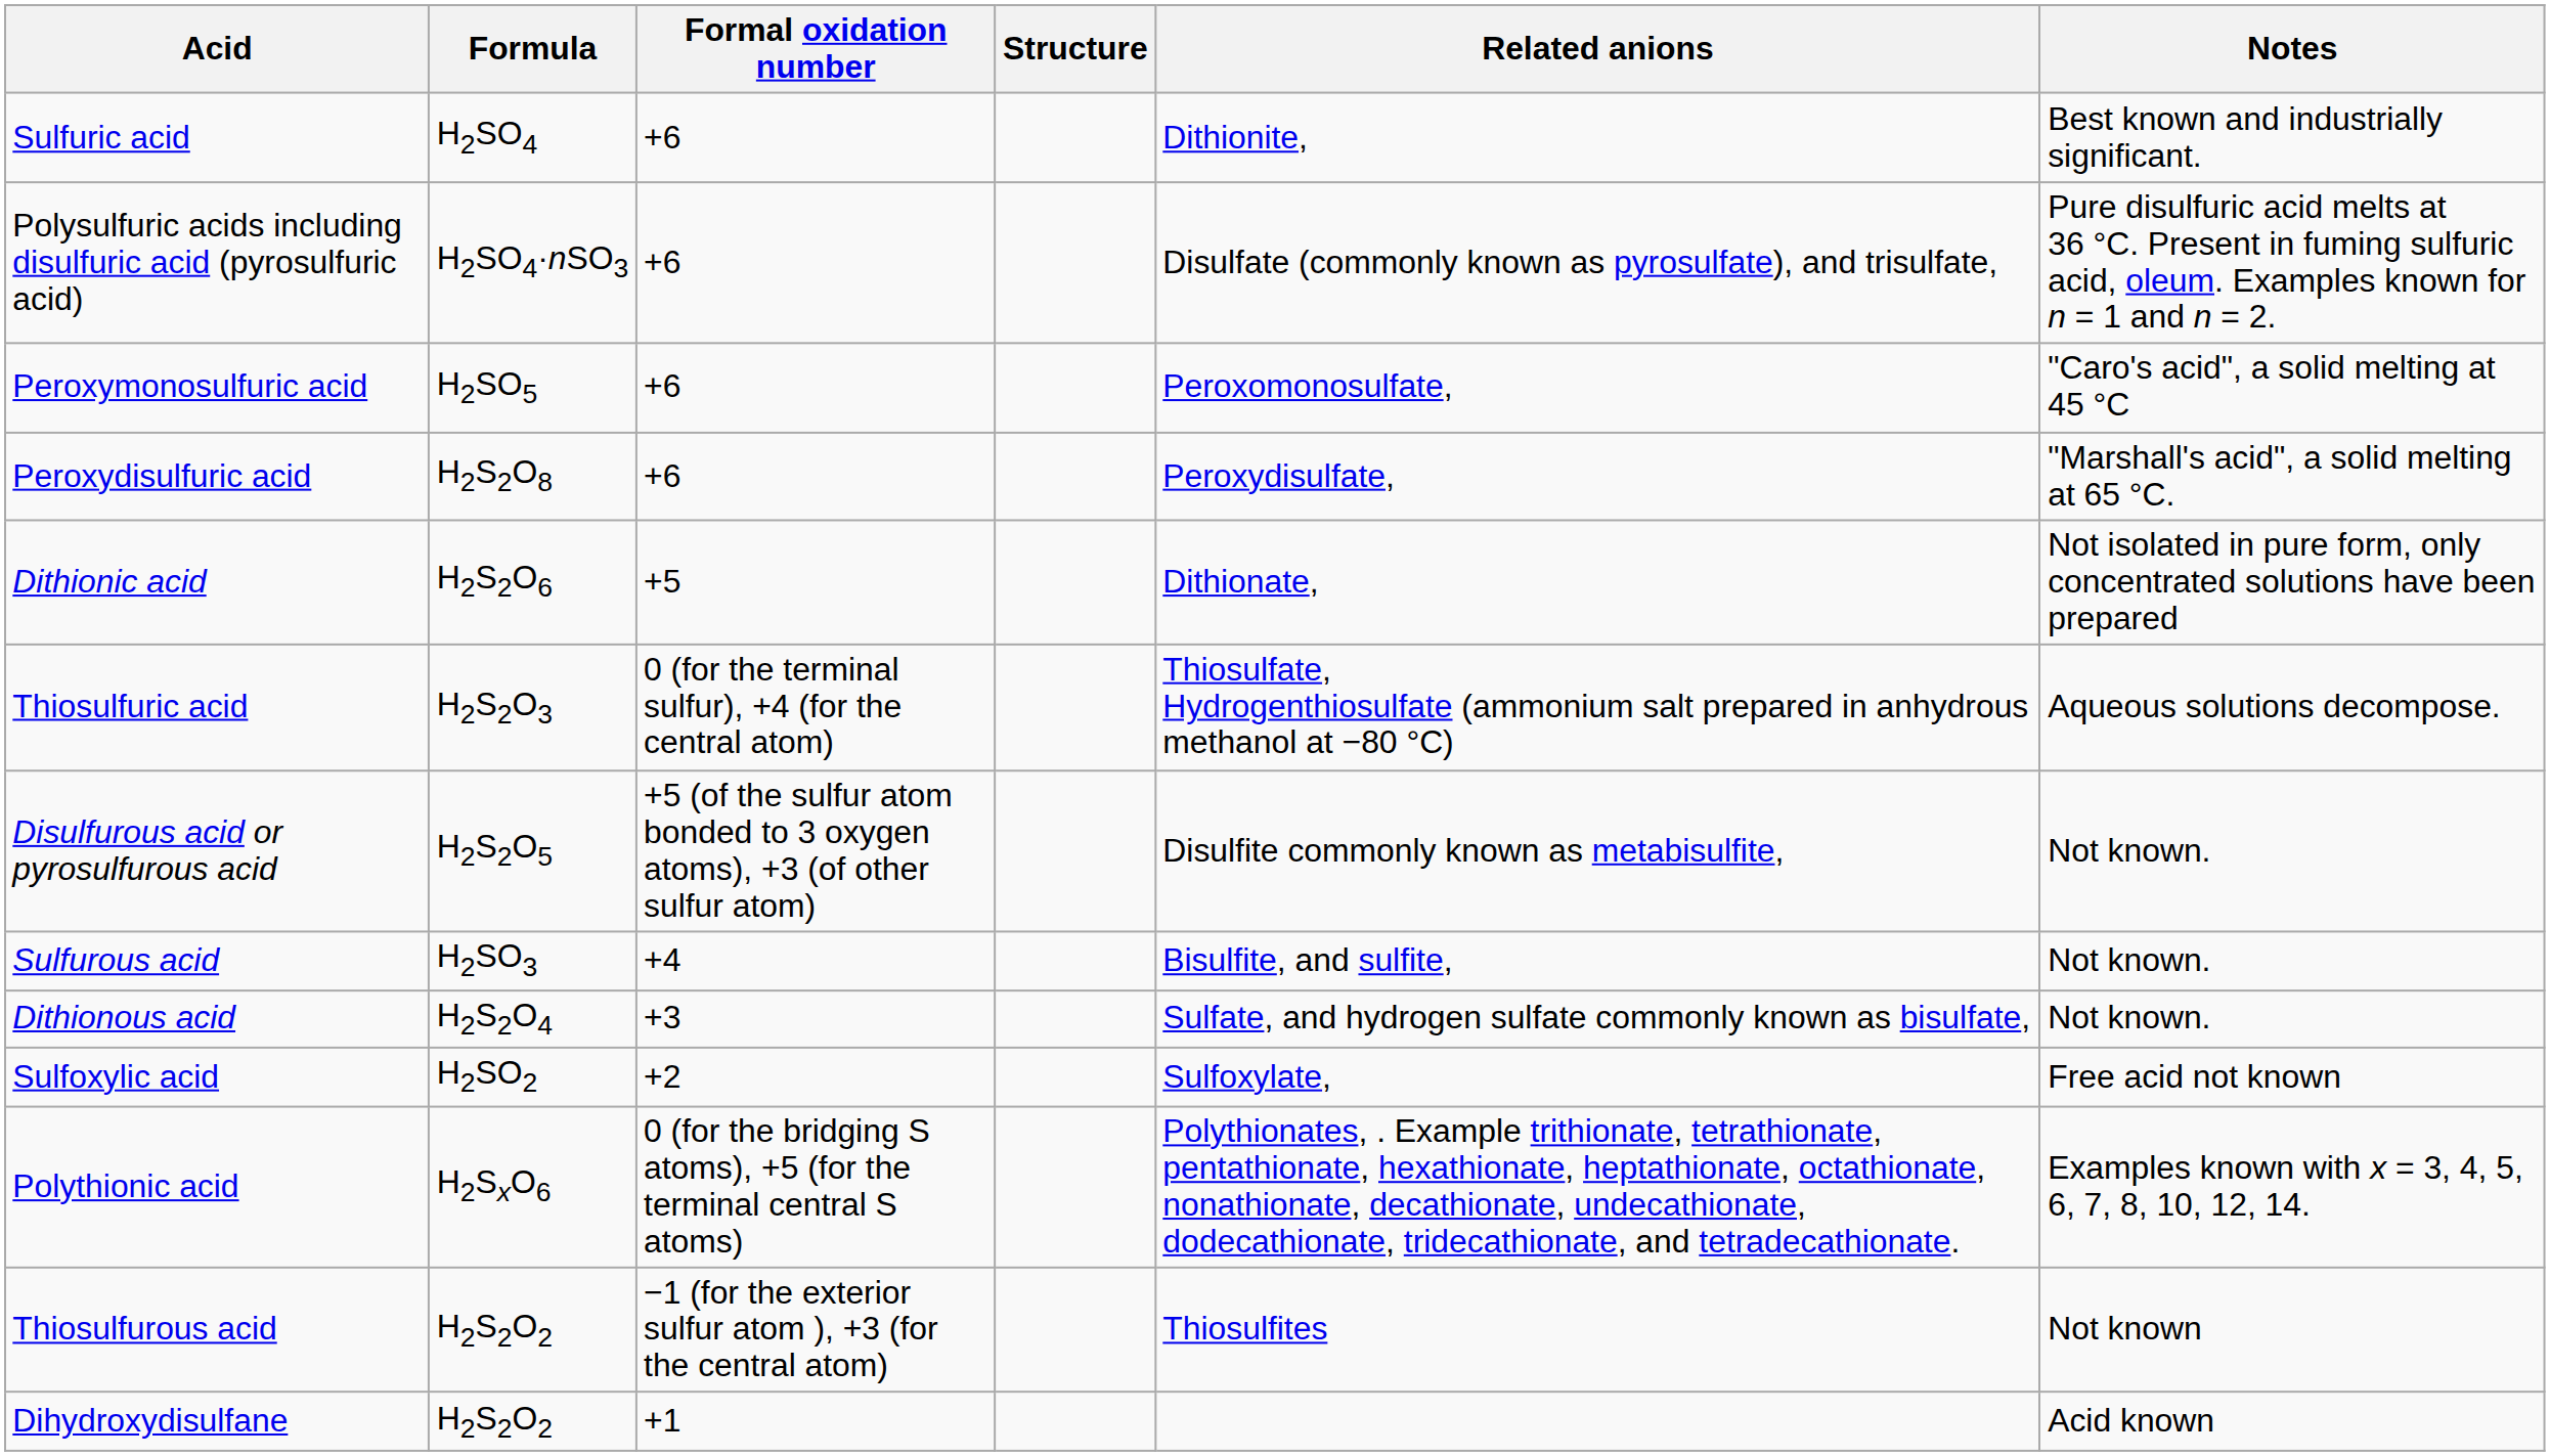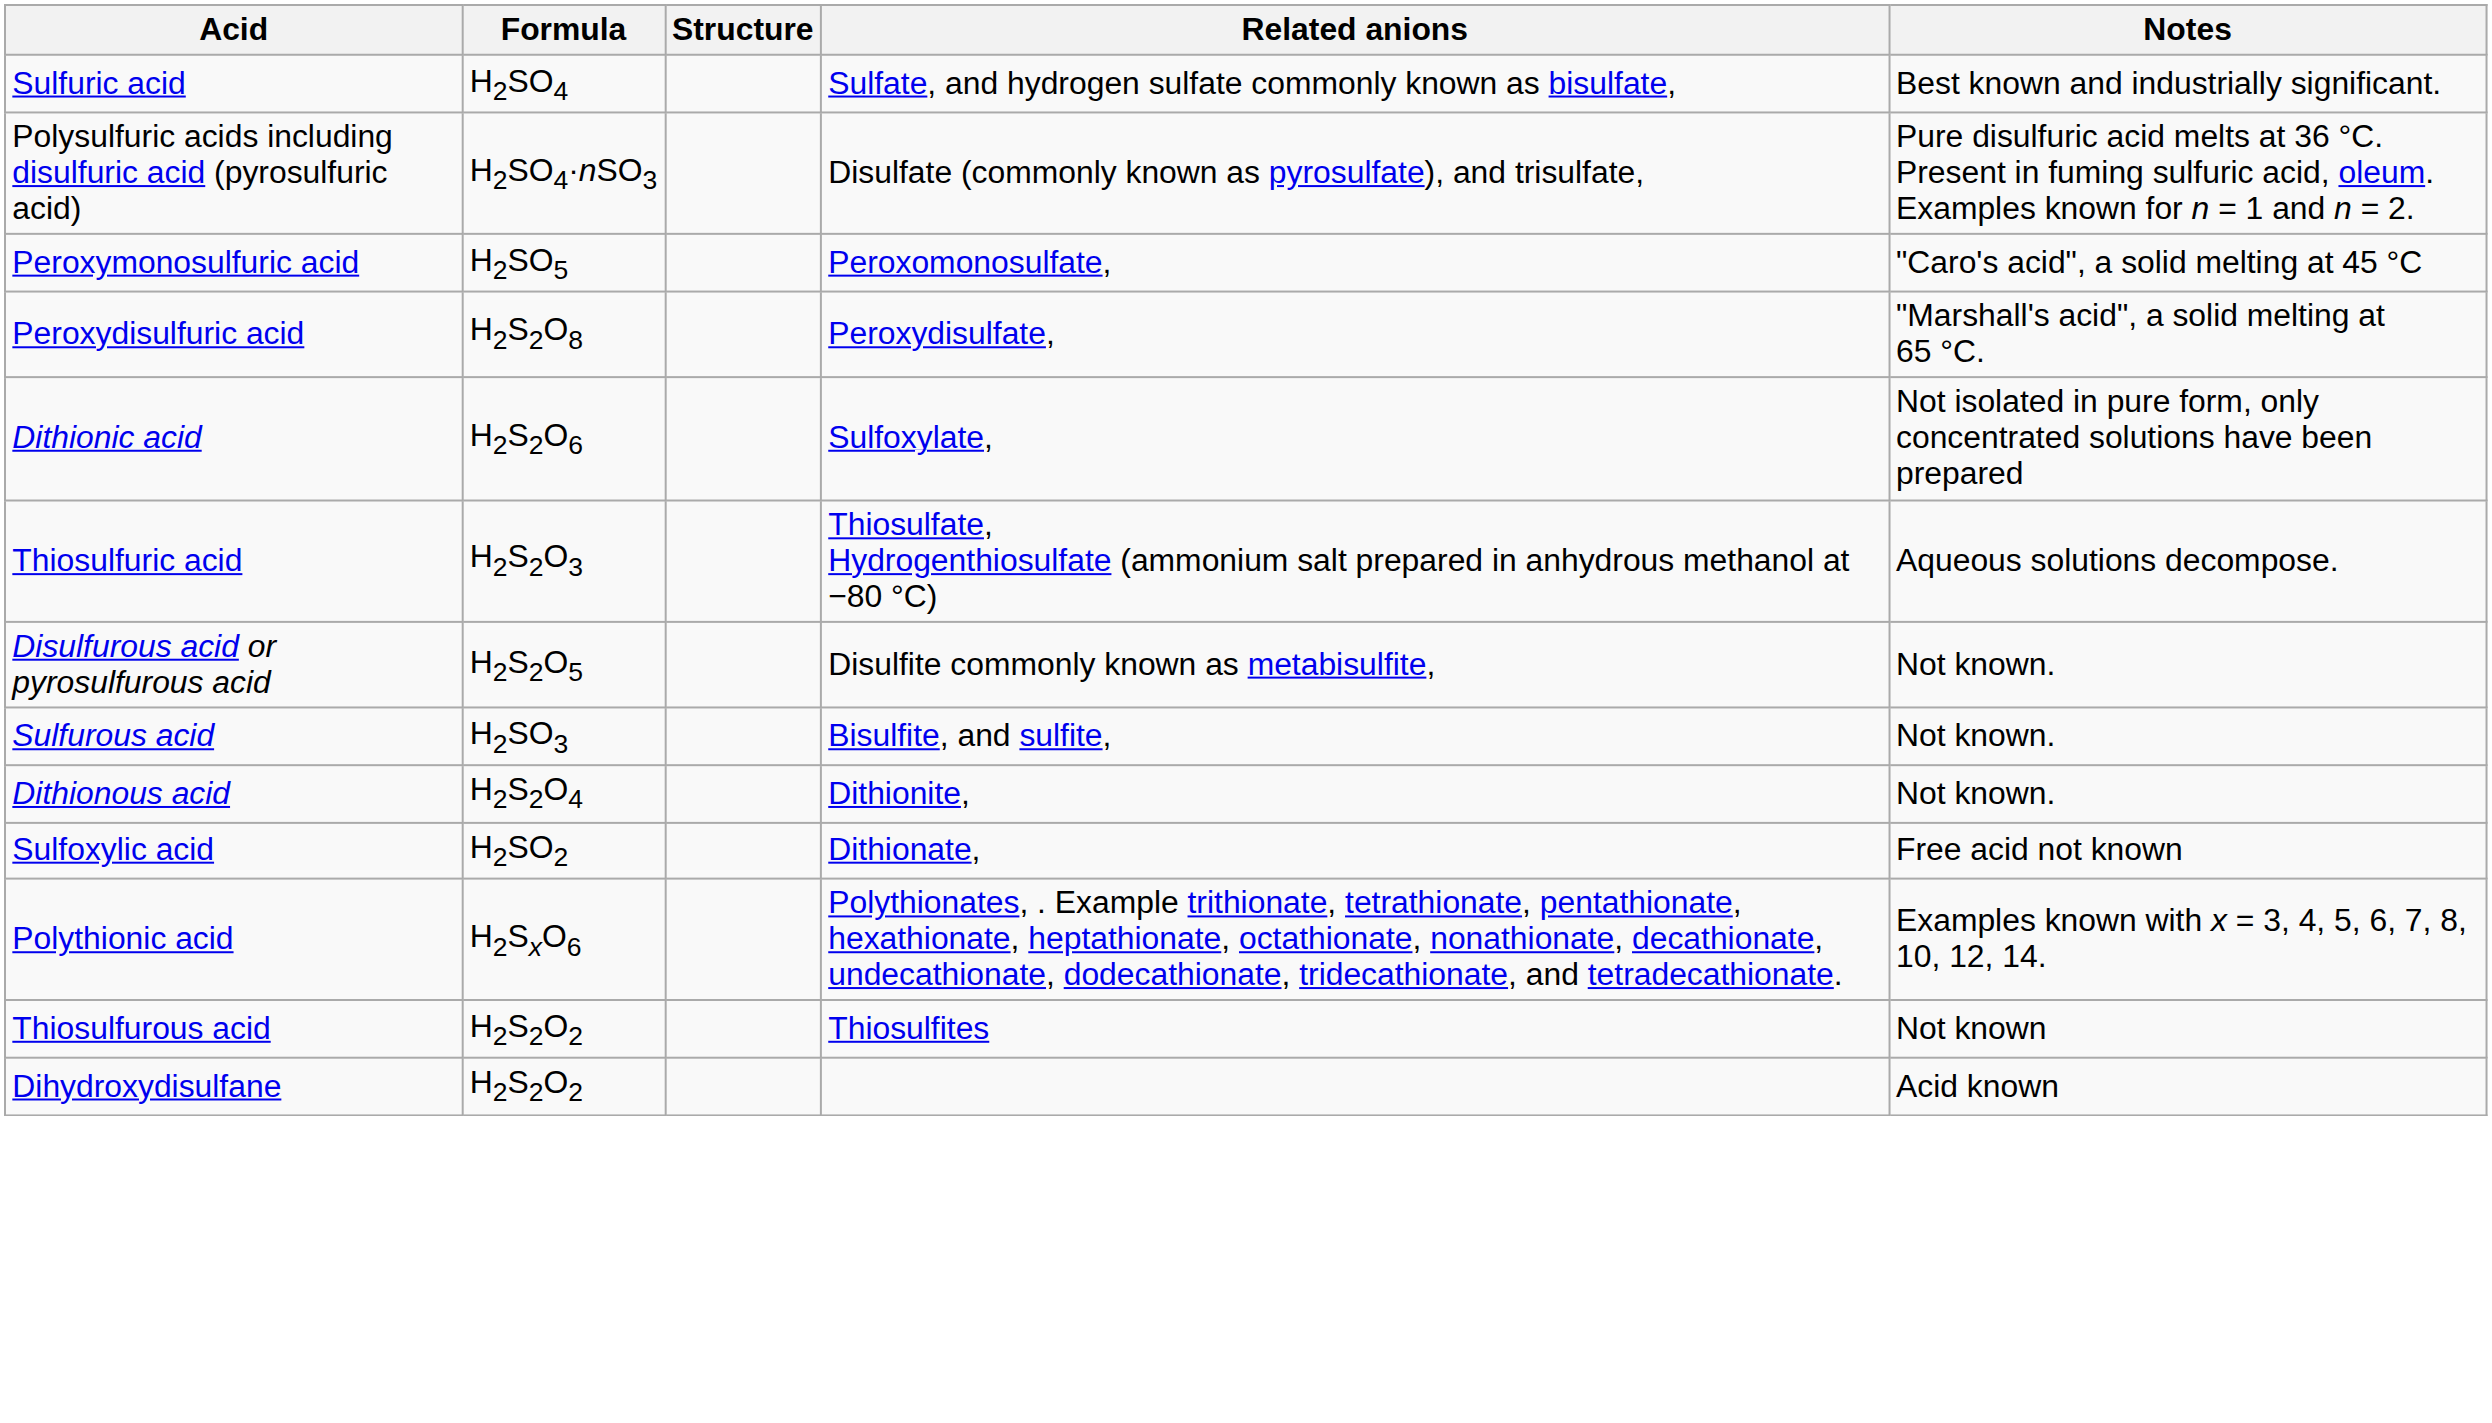- column: Formal oxidation number | +6 | +6 | +6 | +6 | +5 | 0 (for the terminal sulfur), +4 (for the central atom) | +5 (of the sulfur atom bonded to 3 oxygen atoms), +3 (of other sulfur atom) | +4 | +3 | +2 | 0 (for the bridging S atoms), +5 (for the terminal central S atoms) | −1 (for the exterior sulfur atom ), +3 (for the central atom) | +1
Sulfuric acid | Related anions: Dithionite, -> Sulfate, and hydrogen sulfate commonly known as bisulfate,
Dithionic acid | Related anions: Dithionate, -> Sulfoxylate,
Dithionous acid | Related anions: Sulfate, and hydrogen sulfate commonly known as bisulfate, -> Dithionite,
Sulfoxylic acid | Related anions: Sulfoxylate, -> Dithionate,
